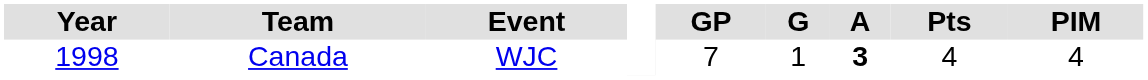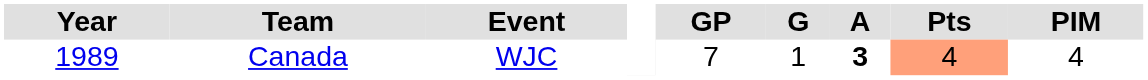Canada | Year: 1998 -> 1989
Canada | Pts: no background -> lightsalmon background
